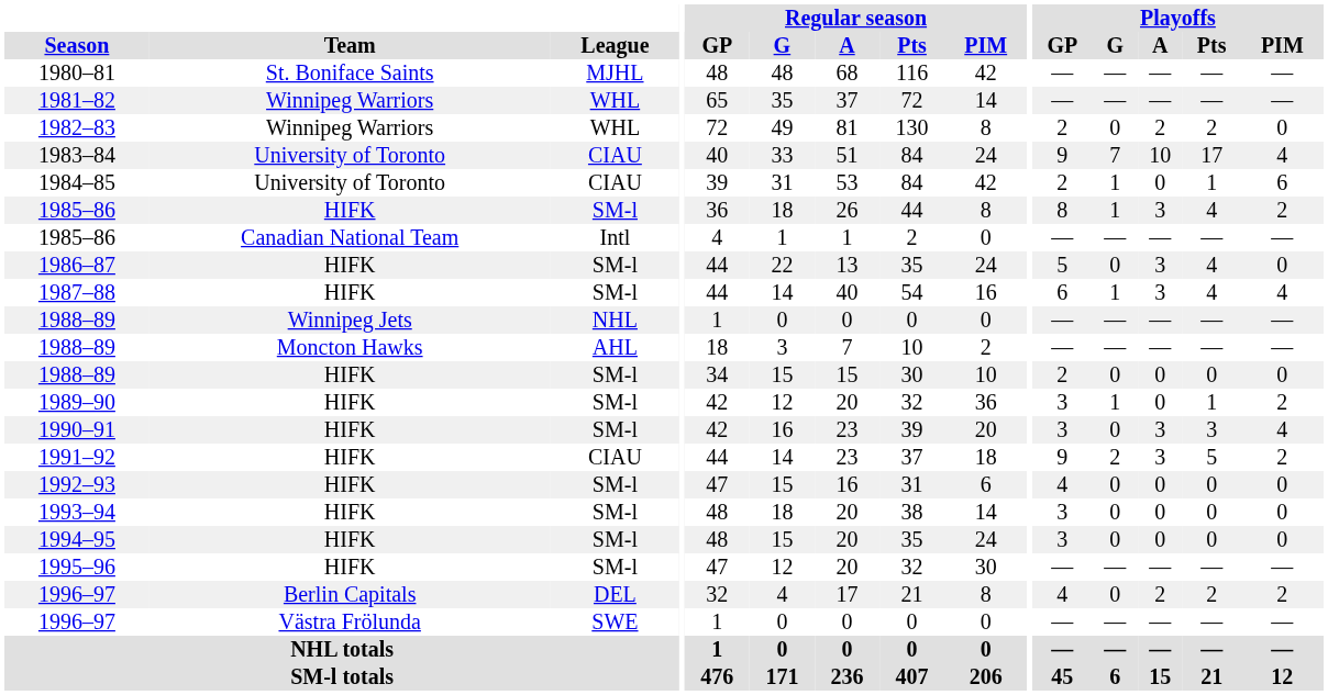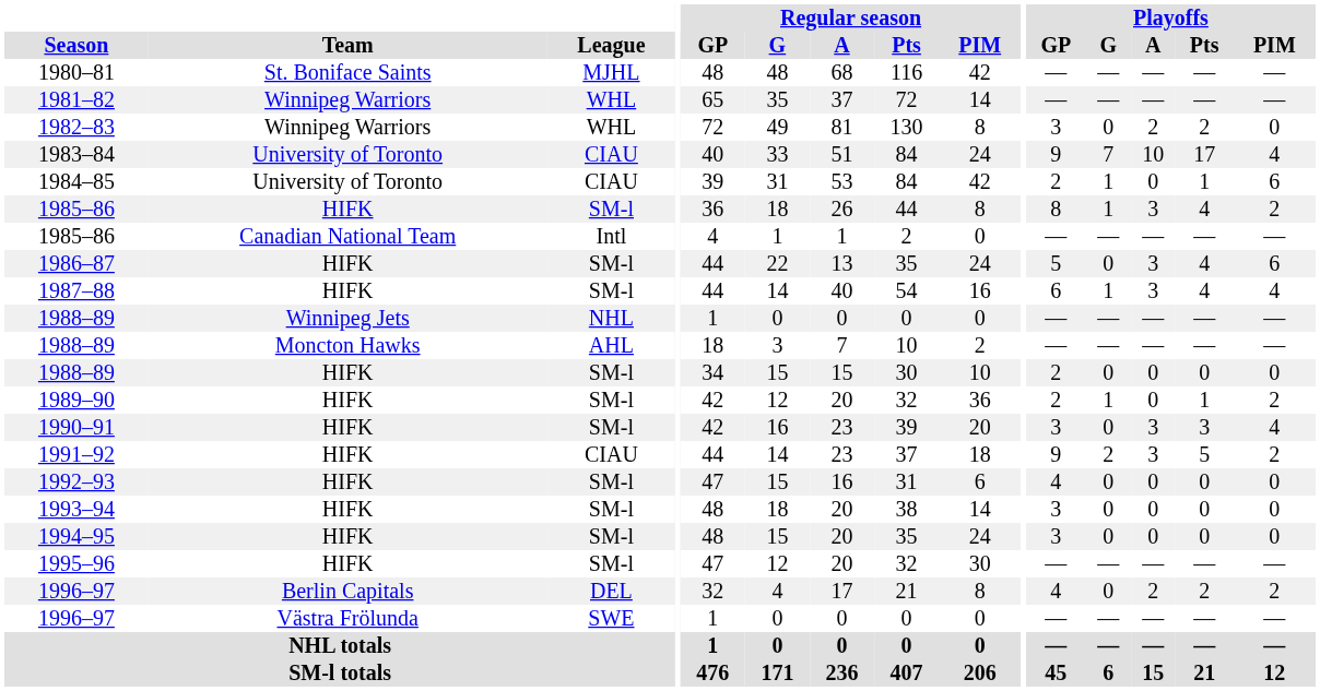1982–83 | Playoffs / GP: 2 -> 3
1986–87 | Playoffs / PIM: 0 -> 6
1989–90 | Playoffs / GP: 3 -> 2
